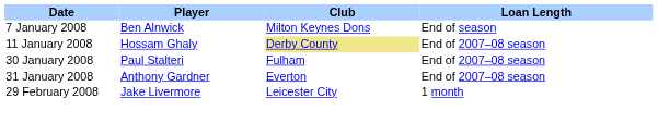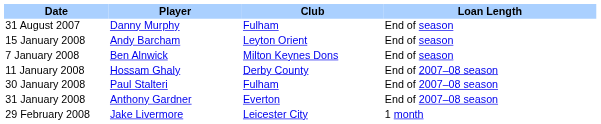+ row: 31 August 2007 | Danny Murphy | Fulham | End of season
+ row: 15 January 2008 | Andy Barcham | Leyton Orient | End of season
11 January 2008 | Club: khaki background -> no background
